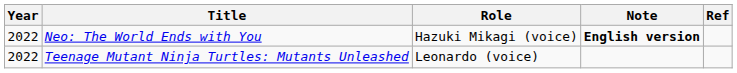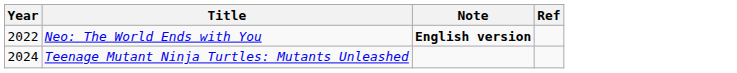- column: Role | Hazuki Mikagi (voice) | Leonardo (voice)
Teenage Mutant Ninja Turtles: Mutants Unleashed | Year: 2022 -> 2024
